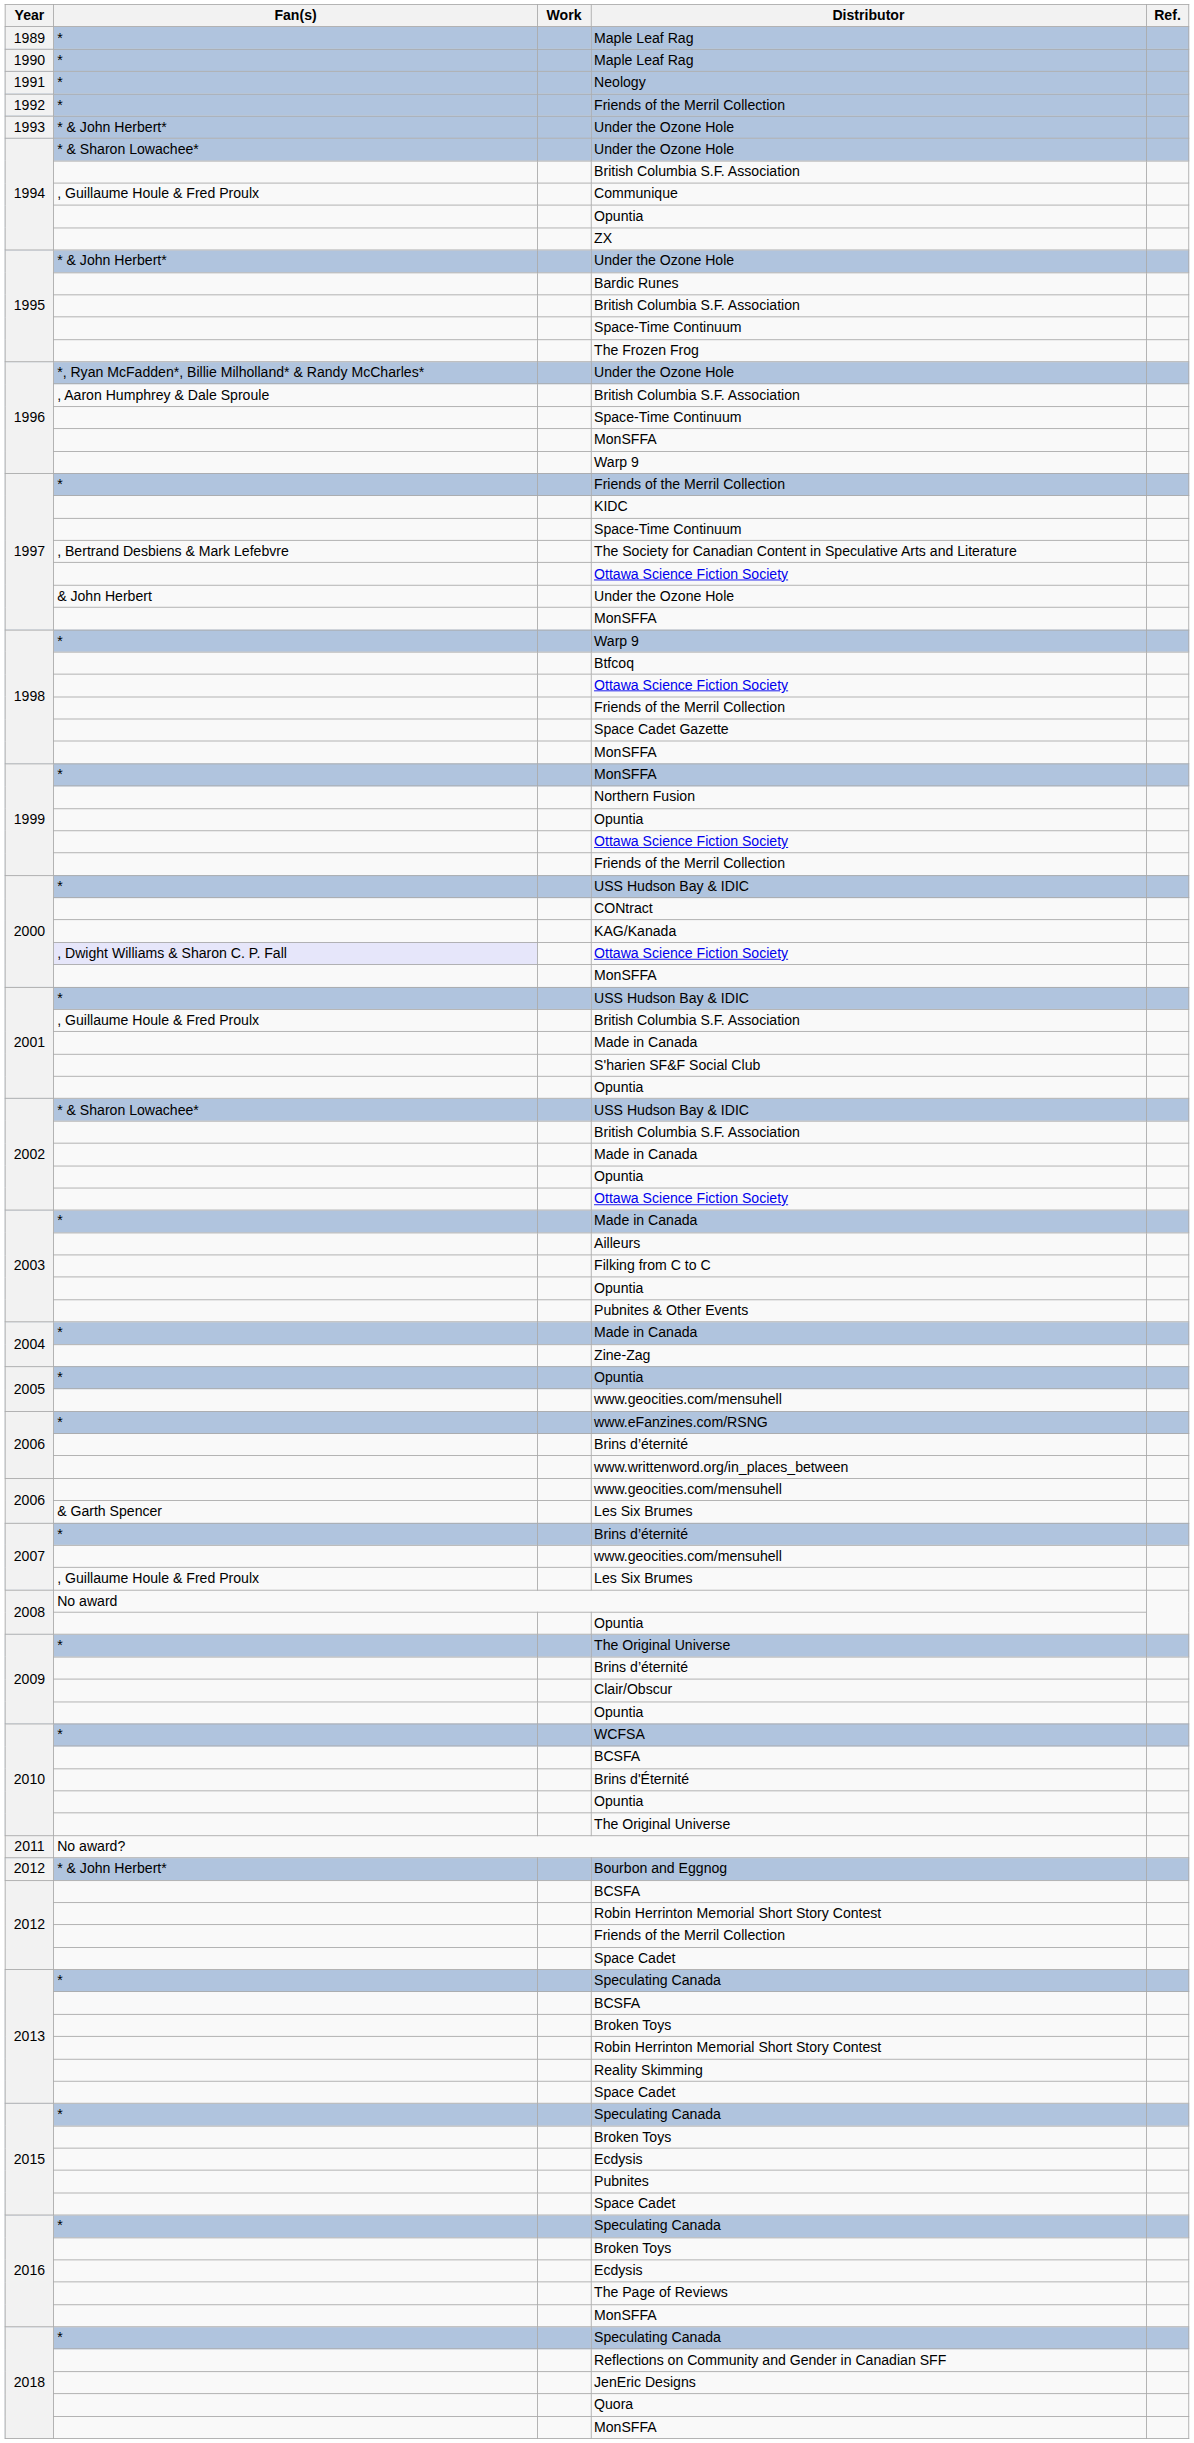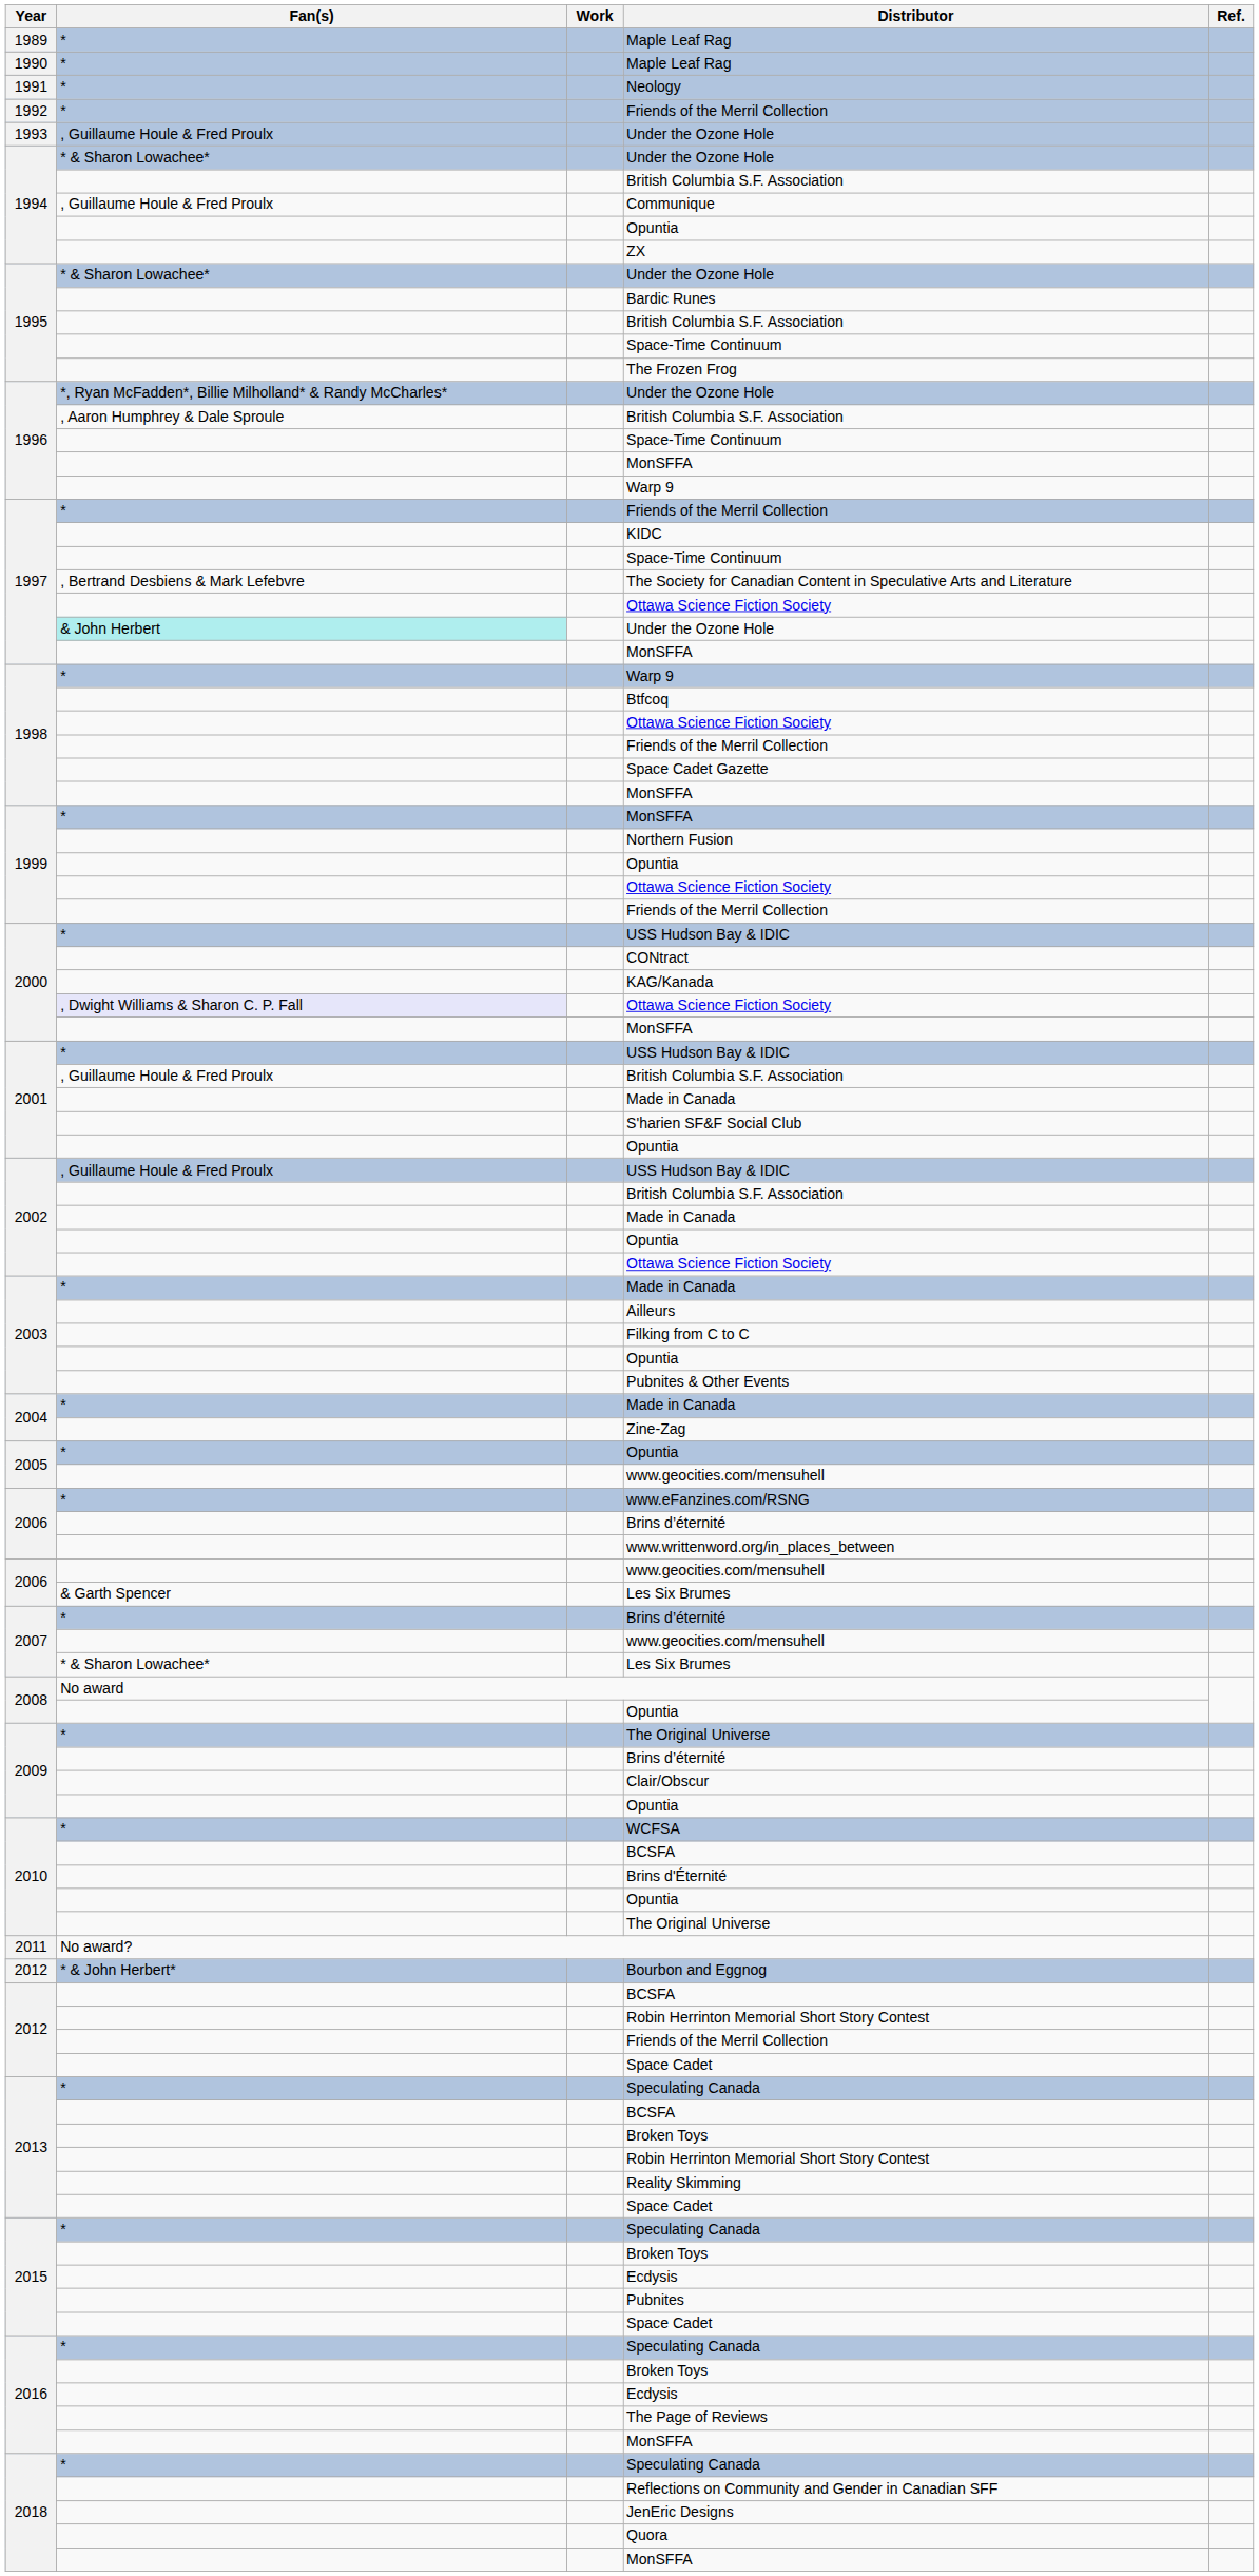1993 / Under the Ozone Hole | Fan(s): * & John Herbert* -> , Guillaume Houle & Fred Proulx
1995 / Under the Ozone Hole | Fan(s): * & John Herbert* -> * & Sharon Lowachee*
1997 / Under the Ozone Hole | Fan(s): no background -> paleturquoise background
2002 / USS Hudson Bay & IDIC | Fan(s): * & Sharon Lowachee* -> , Guillaume Houle & Fred Proulx
2007 / Les Six Brumes | Fan(s): , Guillaume Houle & Fred Proulx -> * & Sharon Lowachee*
